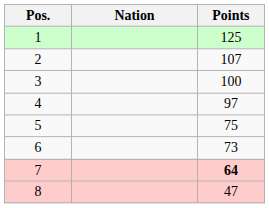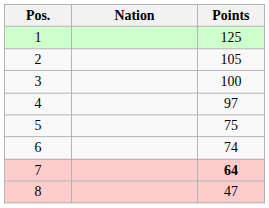2 | Points: 107 -> 105
6 | Points: 73 -> 74
